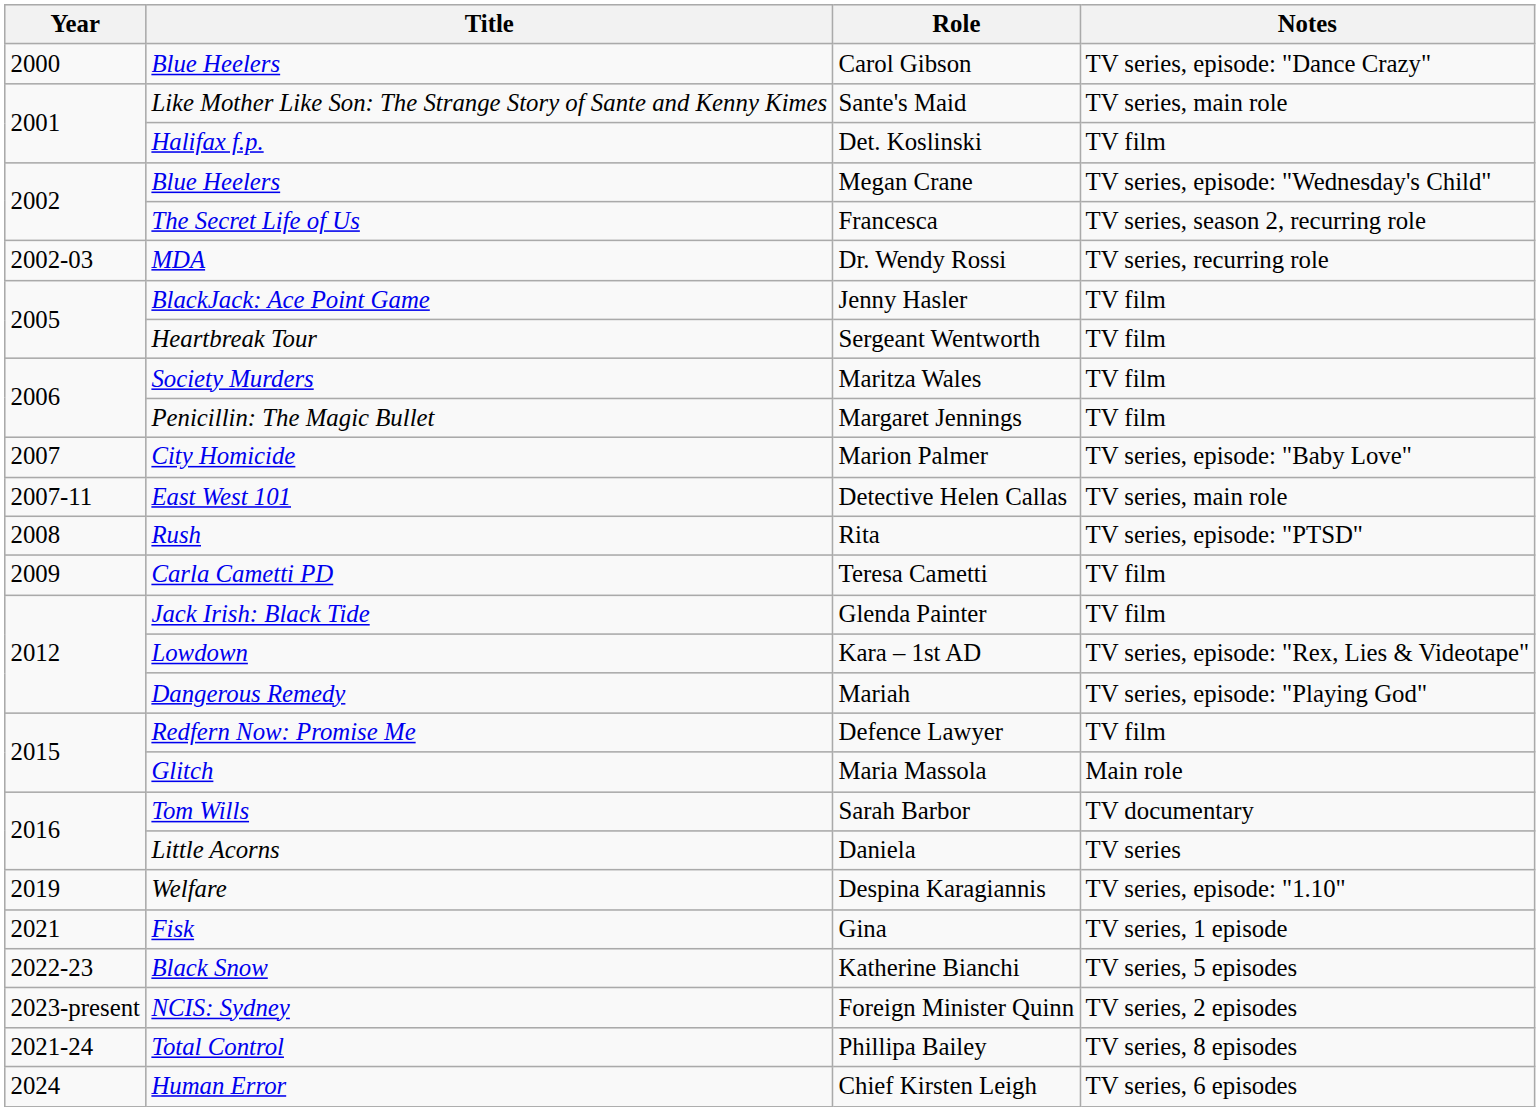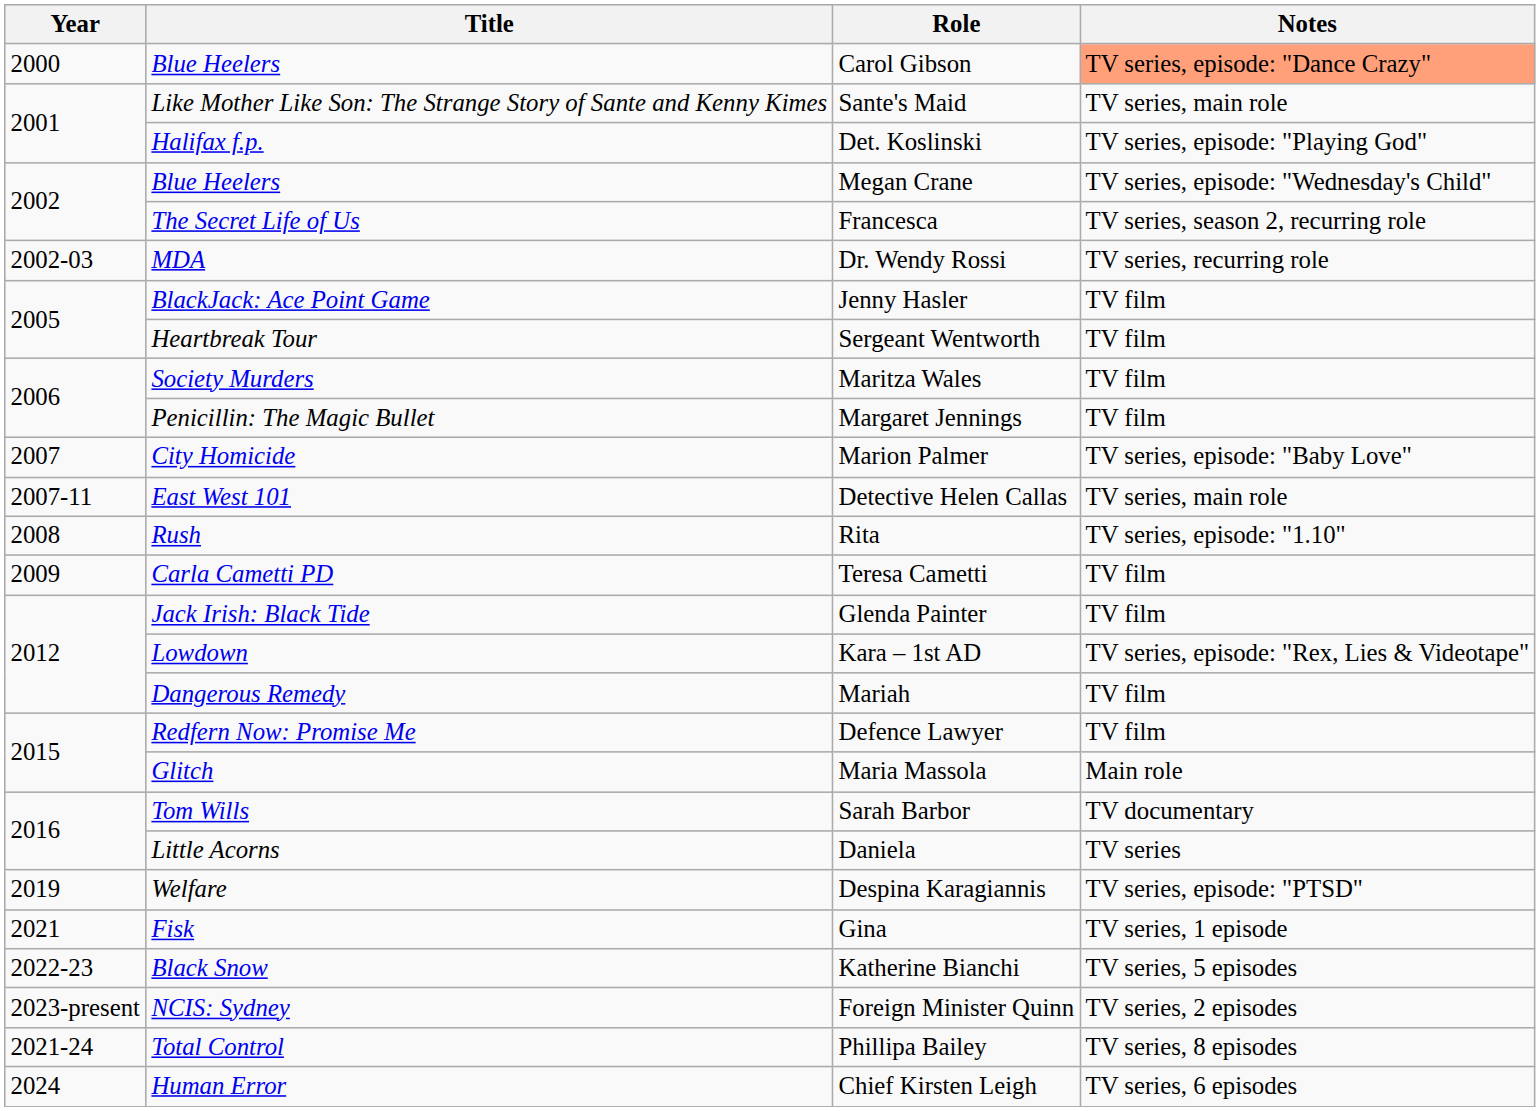Carol Gibson | Notes: no background -> lightsalmon background
Det. Koslinski | Notes: TV film -> TV series, episode: "Playing God"
Rita | Notes: TV series, episode: "PTSD" -> TV series, episode: "1.10"
Mariah | Notes: TV series, episode: "Playing God" -> TV film
Despina Karagiannis | Notes: TV series, episode: "1.10" -> TV series, episode: "PTSD"
